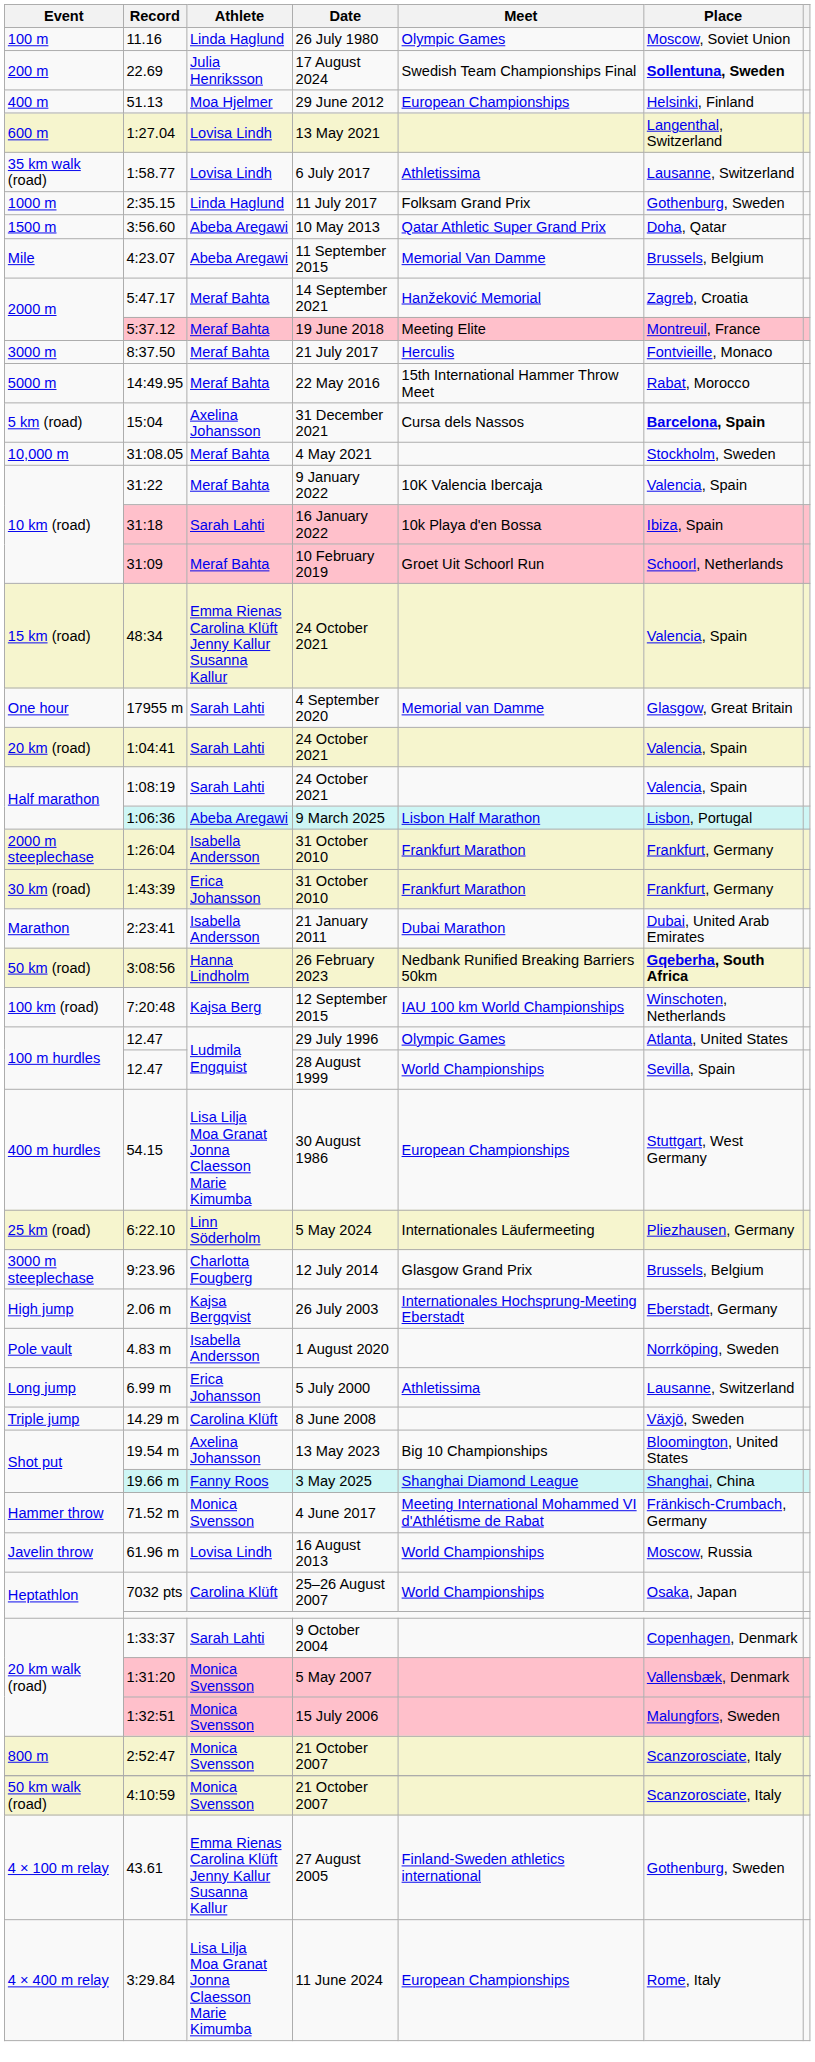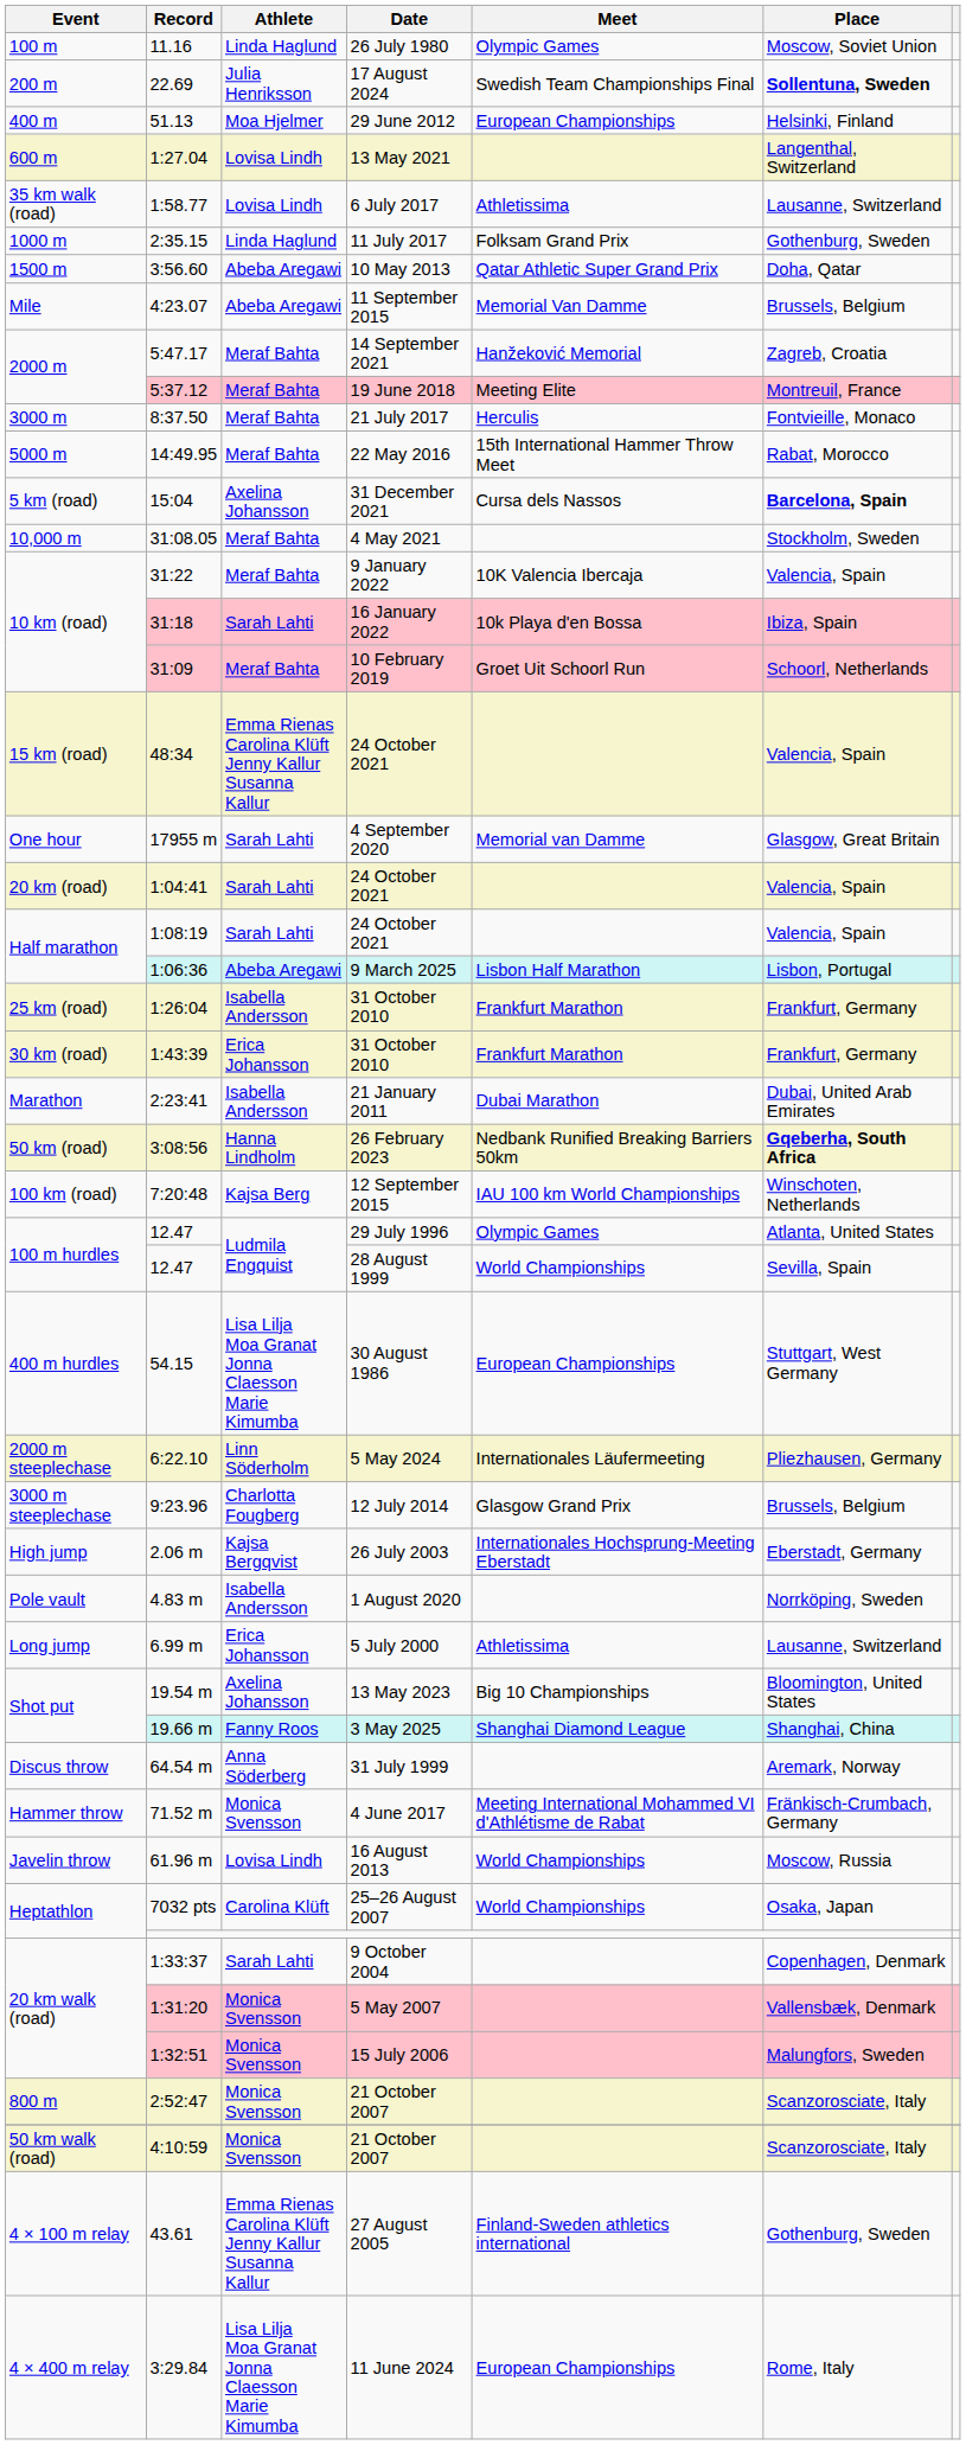1:26:04 / 31 October 2010 | Event: 2000 m steeplechase -> 25 km (road)
5 May 2024 | Event: 25 km (road) -> 2000 m steeplechase
- row: Triple jump | 14.29 m | Carolina Klüft | 8 June 2008 | Växjö, Sweden
+ row: Discus throw | 64.54 m | Anna Söderberg | 31 July 1999 | Aremark, Norway
